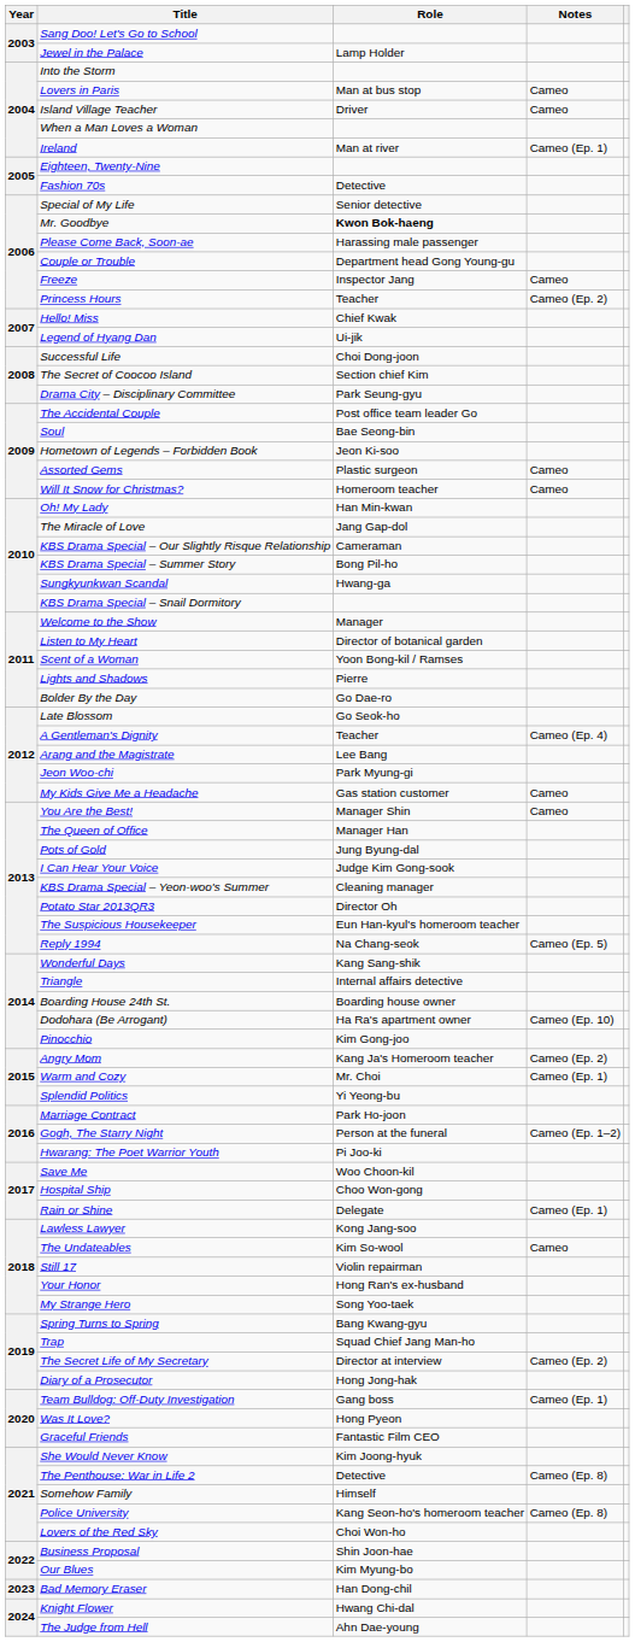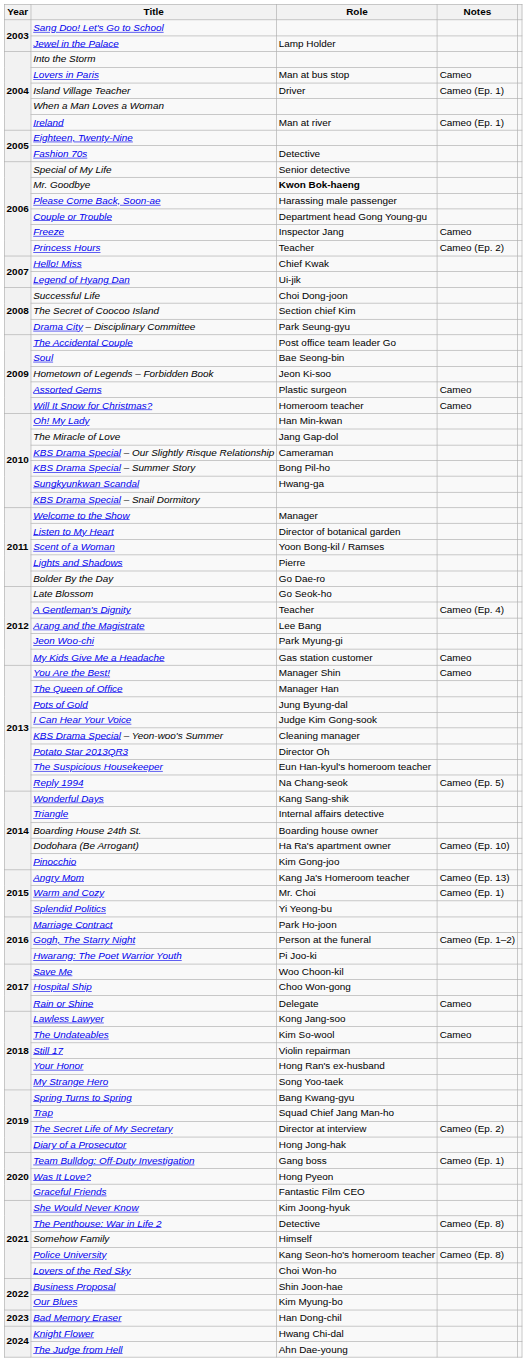Island Village Teacher | Notes: Cameo -> Cameo (Ep. 1)
Angry Mom | Notes: Cameo (Ep. 2) -> Cameo (Ep. 13)
Rain or Shine | Notes: Cameo (Ep. 1) -> Cameo
